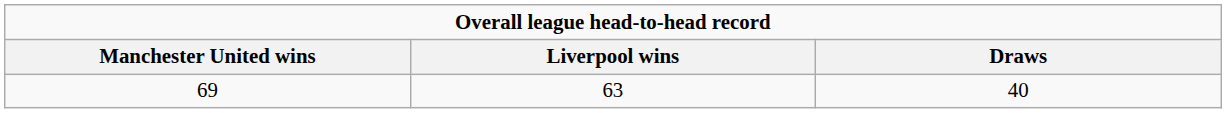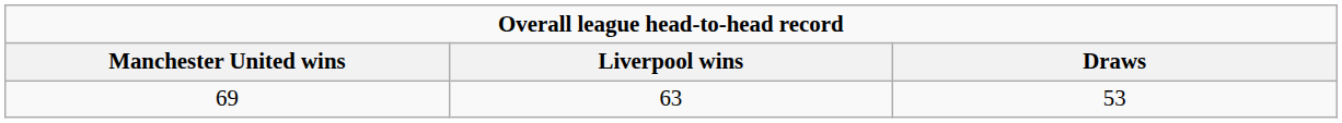69 | Draws: 40 -> 53
